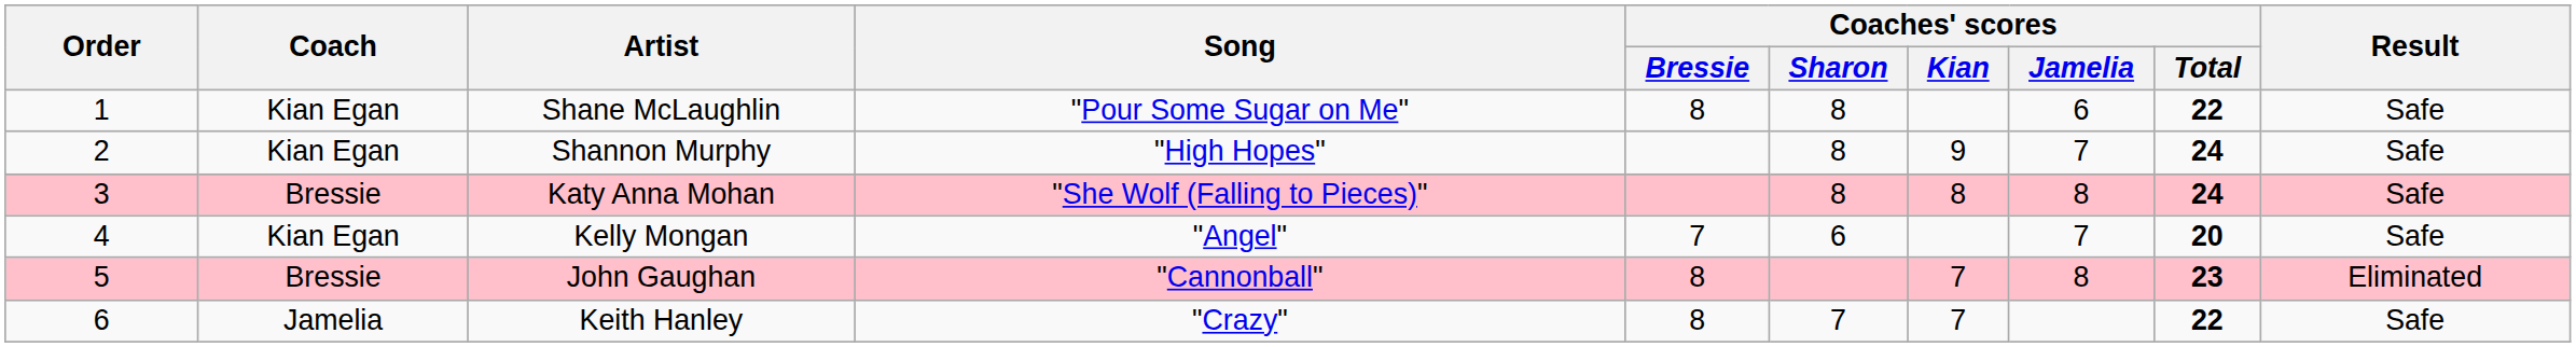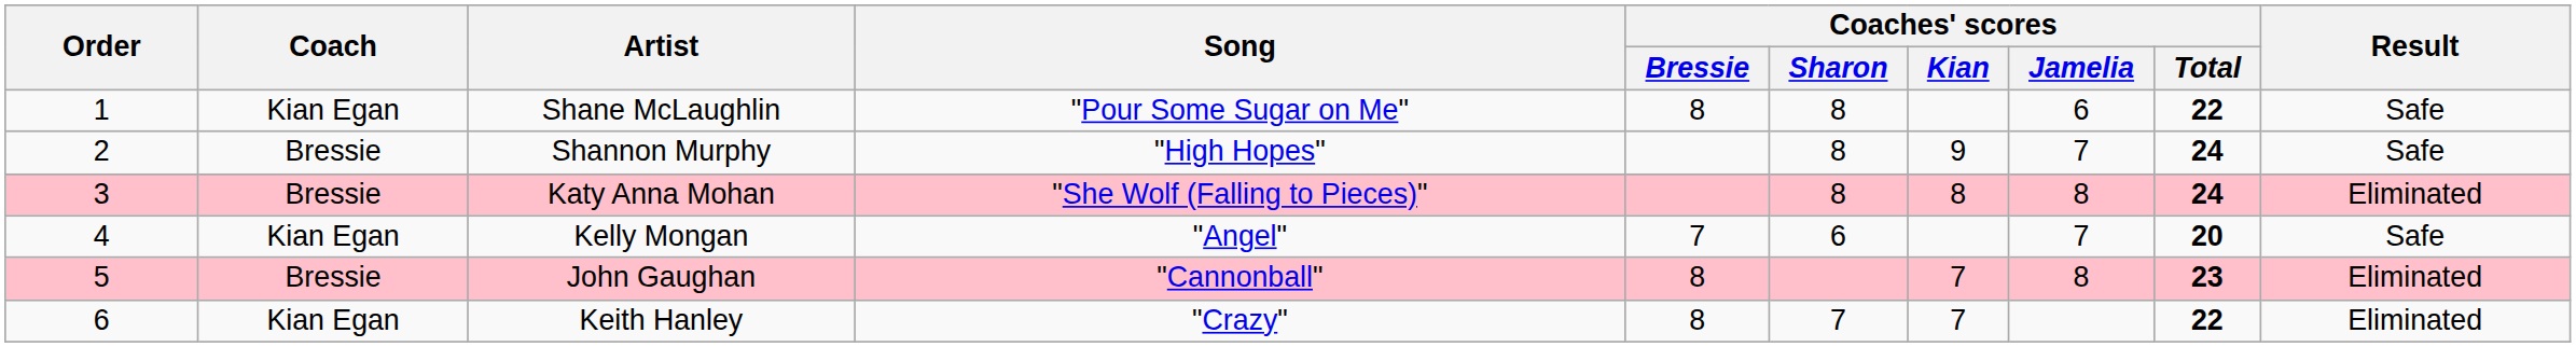Shannon Murphy | Coach: Kian Egan -> Bressie
Katy Anna Mohan | Result: Safe -> Eliminated
Keith Hanley | Coach: Jamelia -> Kian Egan
Keith Hanley | Result: Safe -> Eliminated
